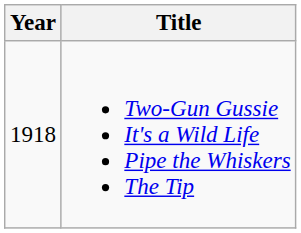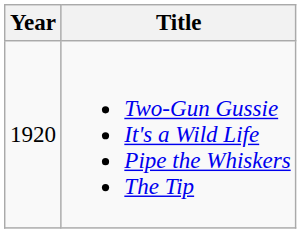Two-Gun Gussie It's a Wild Life Pipe the Whiskers The Tip | Year: 1918 -> 1920
